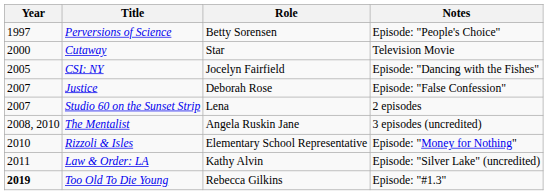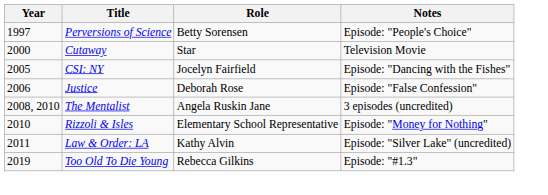Justice | Year: 2007 -> 2006
- row: 2007 | Studio 60 on the Sunset Strip | Lena | 2 episodes
Too Old To Die Young | Year: bold -> normal
